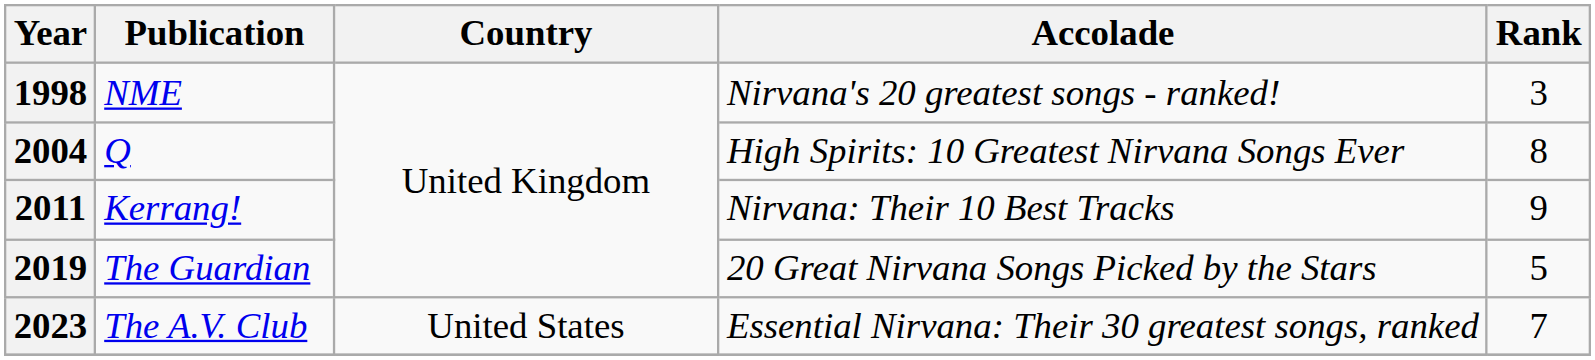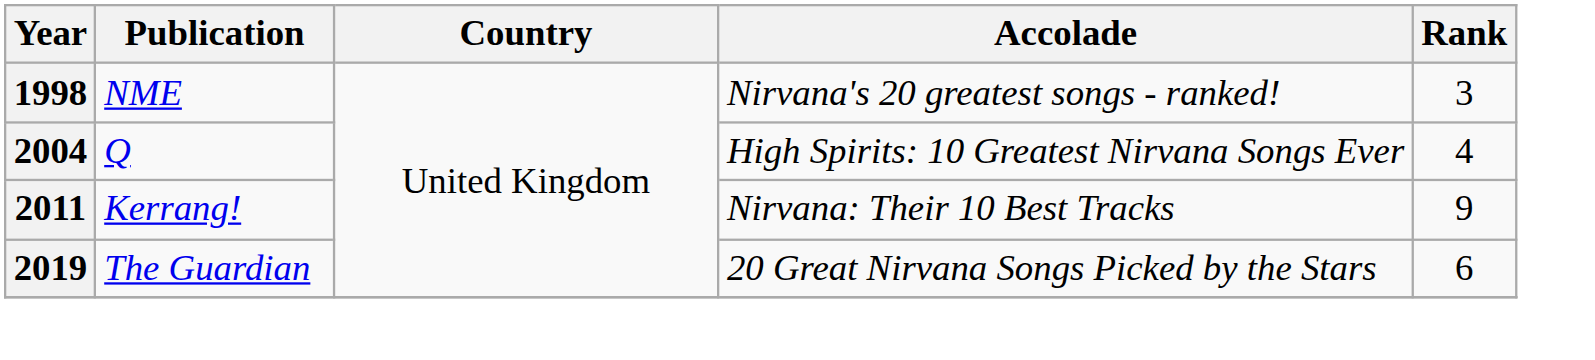2004 | Rank: 8 -> 4
2019 | Rank: 5 -> 6
- row: 2023 | The A.V. Club | United States | Essential Nirvana: Their 30 greatest songs, ranked | 7
